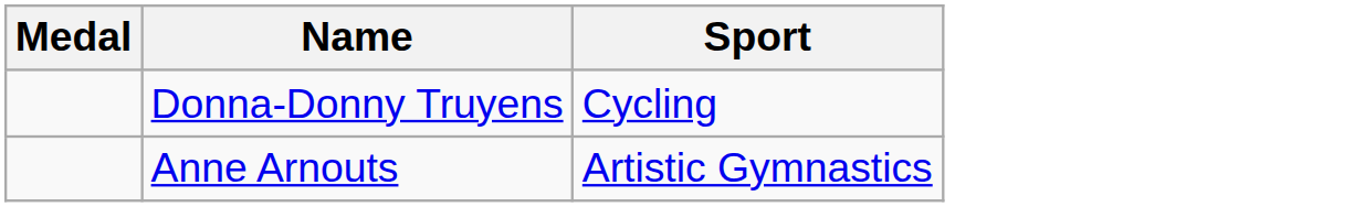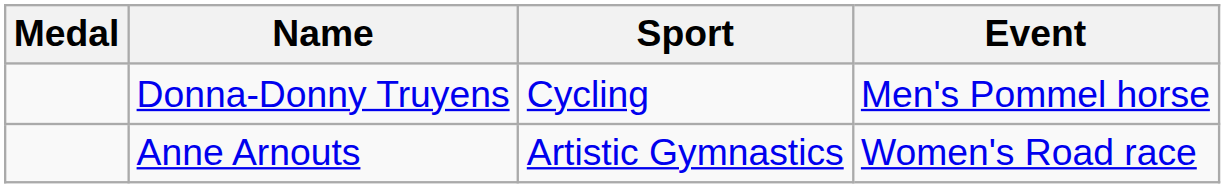+ column: Event | Men's Pommel horse | Women's Road race
